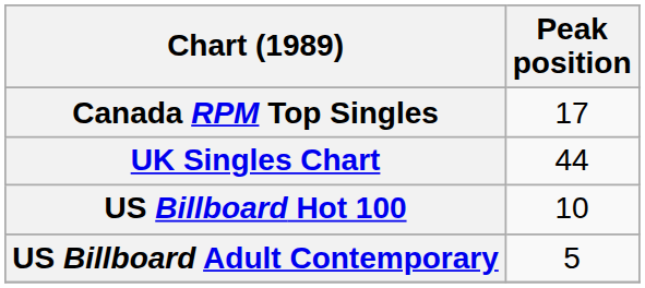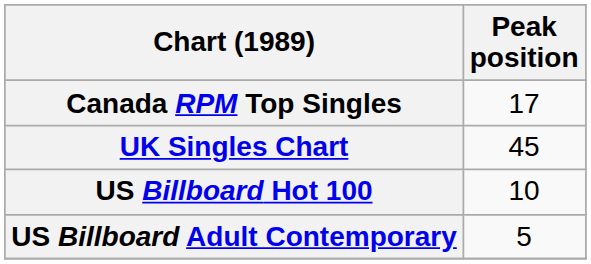UK Singles Chart | Peak position: 44 -> 45
